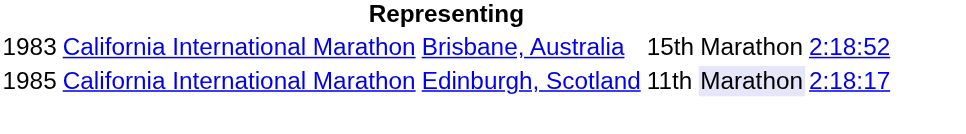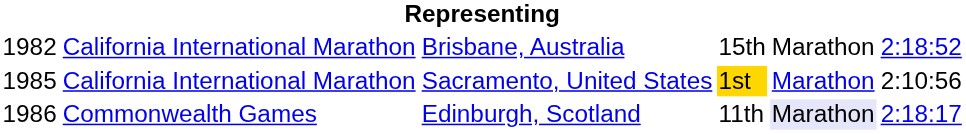Brisbane, Australia | column 1: 1983 -> 1982
+ row: 1985 | California International Marathon | Sacramento, United States | 1st | Marathon | 2:10:56
Edinburgh, Scotland | column 1: 1985 -> 1986
Edinburgh, Scotland | column 2: California International Marathon -> Commonwealth Games
